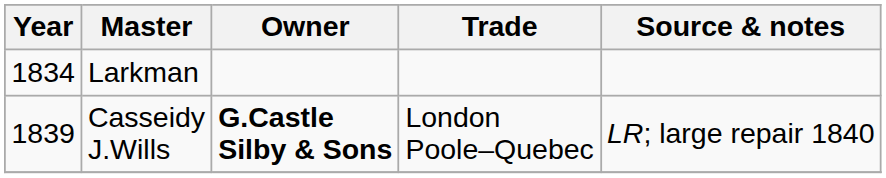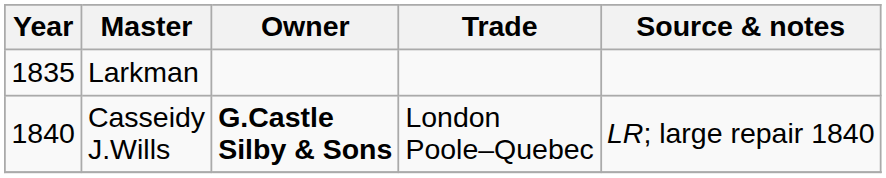Larkman | Year: 1834 -> 1835
Casseidy J.Wills | Year: 1839 -> 1840
